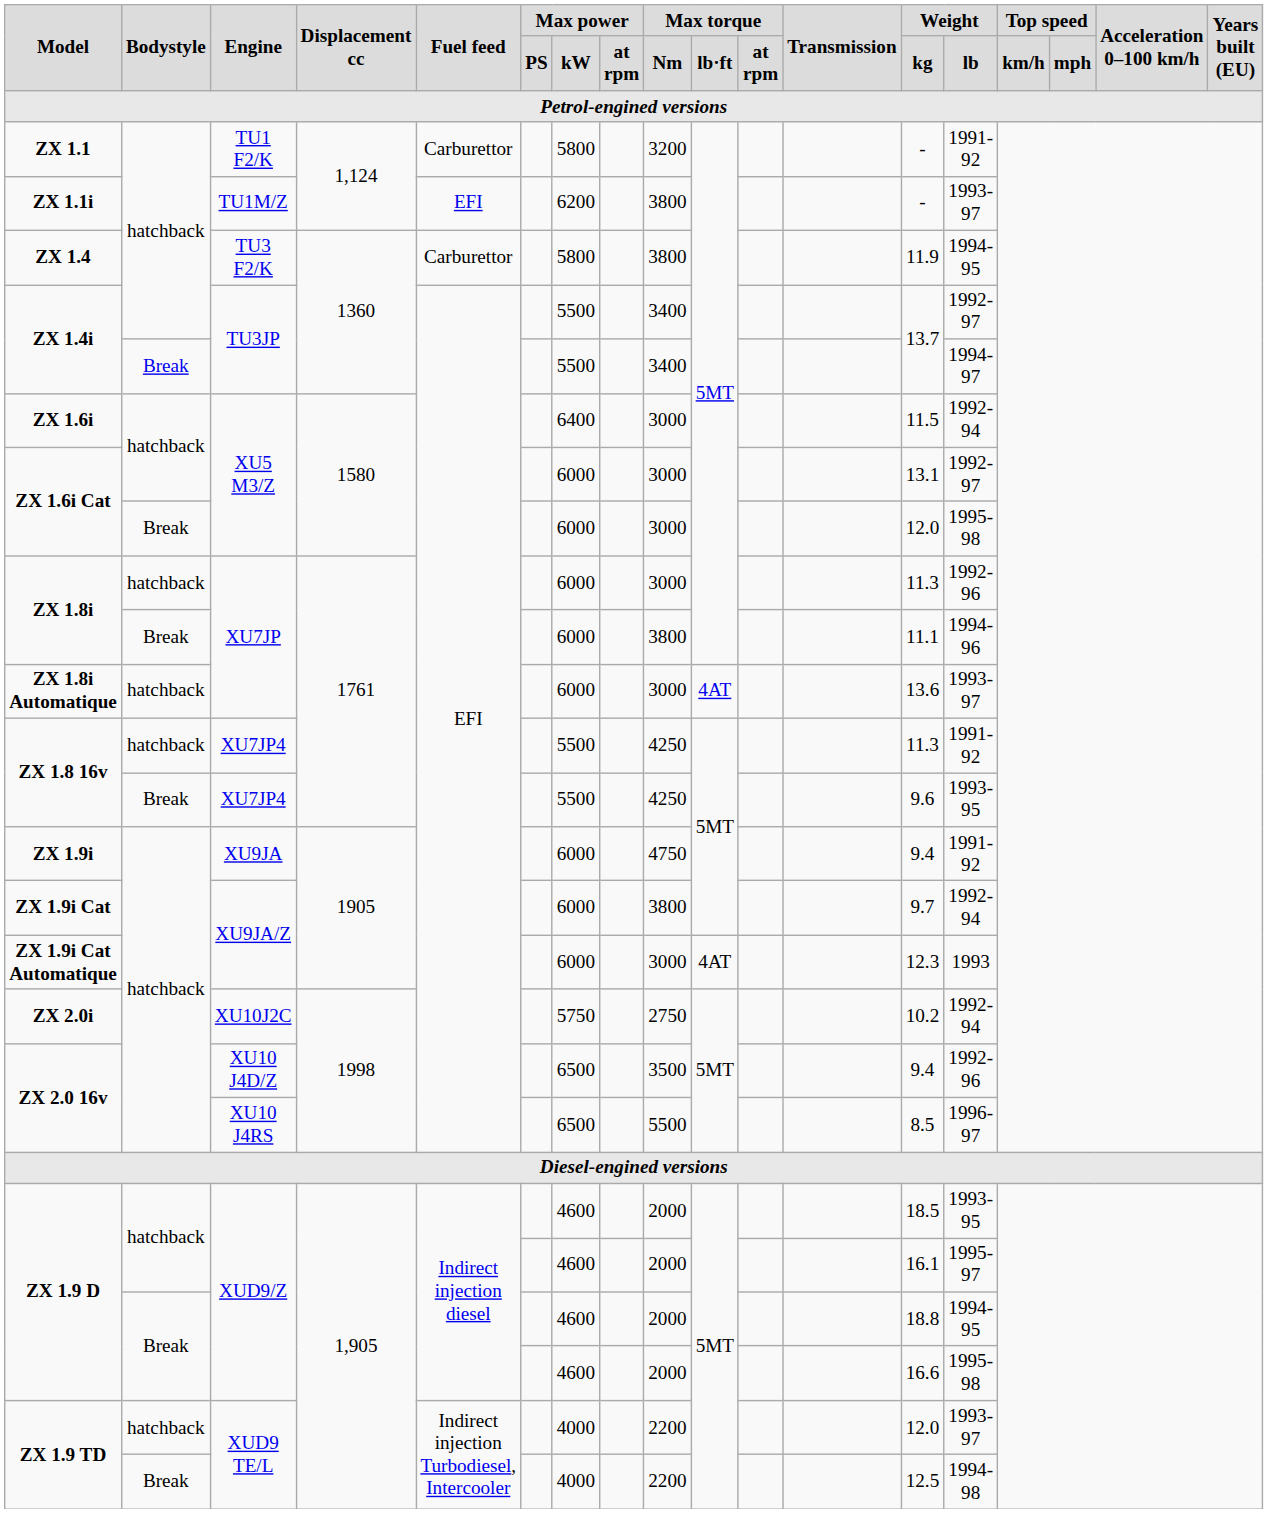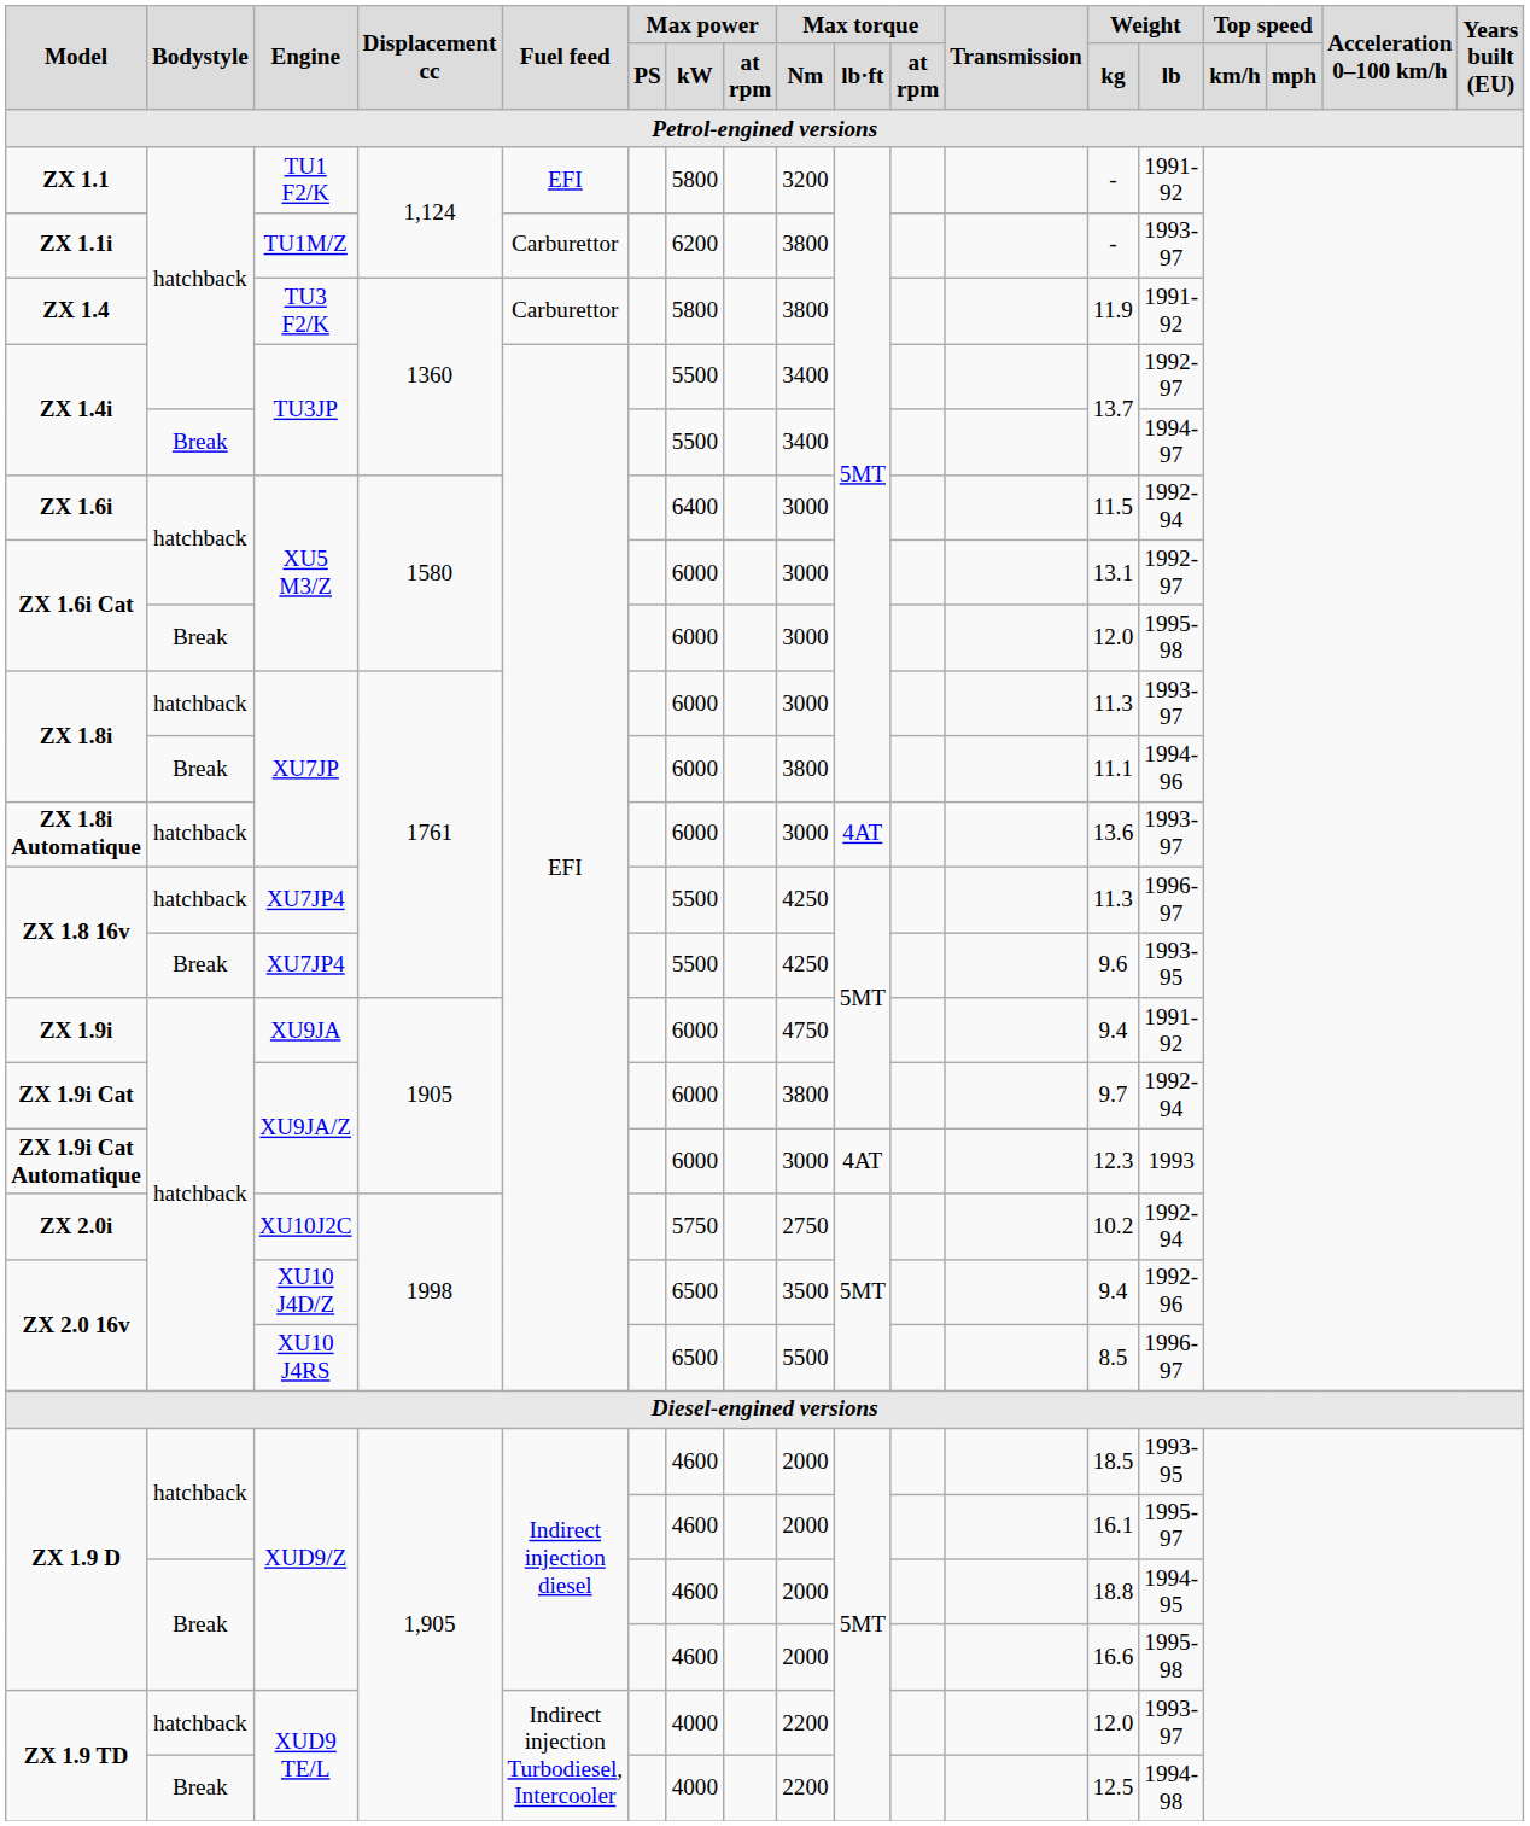ZX 1.1 | Fuel feed: Carburettor -> EFI
ZX 1.1i | Fuel feed: EFI -> Carburettor
ZX 1.4 | Weight / lb: 1994-95 -> 1991-92
ZX 1.8i / hatchback | Weight / lb: 1992-96 -> 1993-97
ZX 1.8 16v / hatchback | Weight / lb: 1991-92 -> 1996-97
